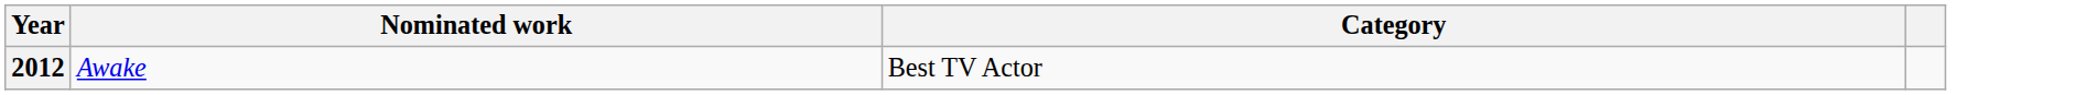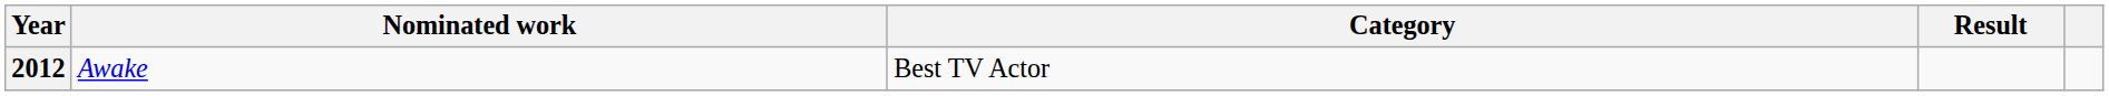+ column: Result
